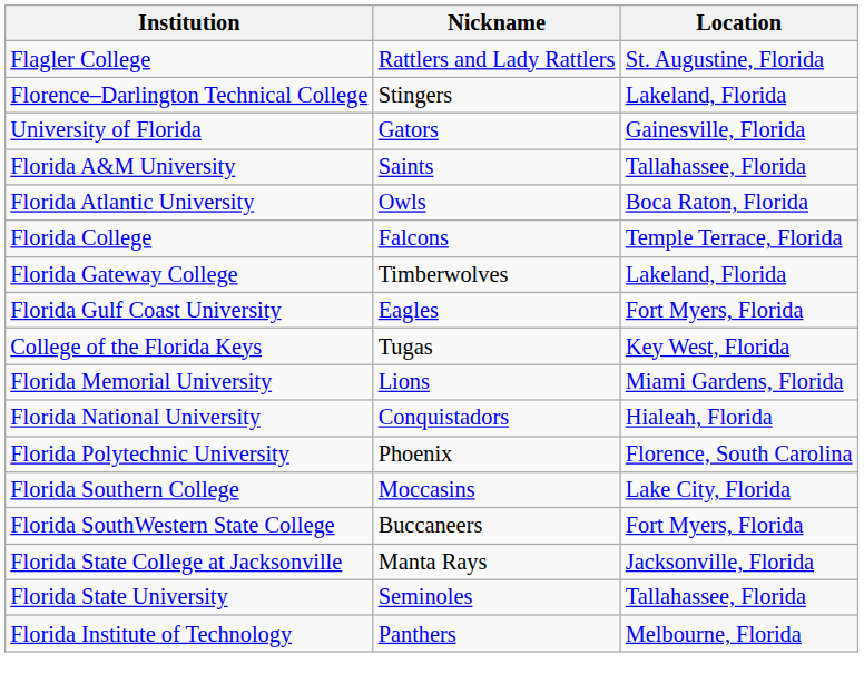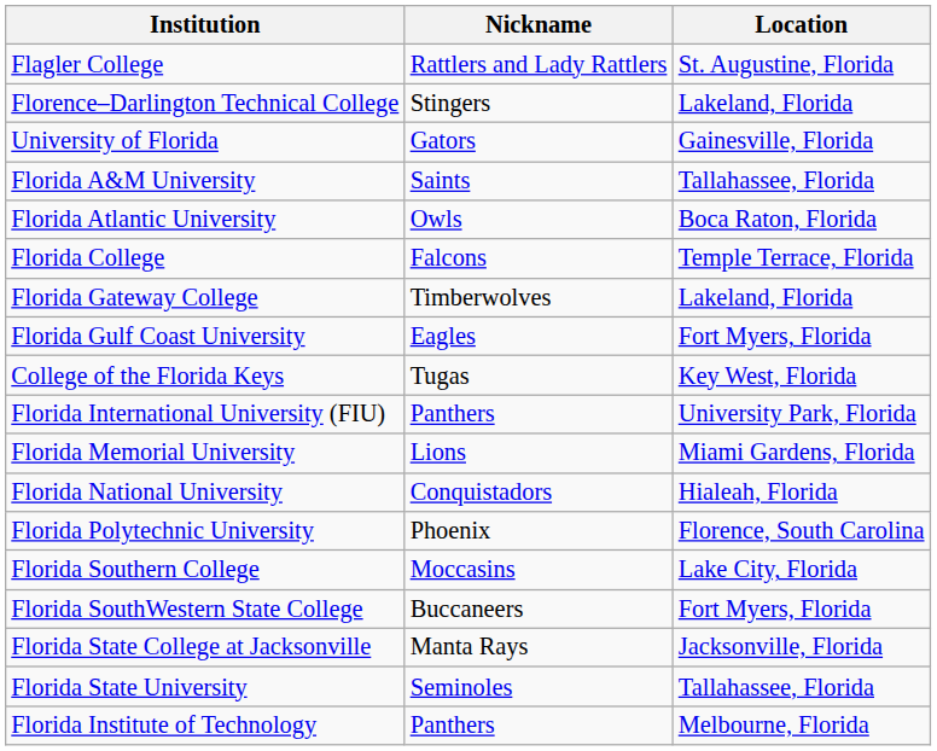+ row: Florida International University (FIU) | Panthers | University Park, Florida
